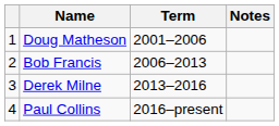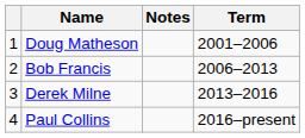columns swapped: Term <-> Notes
